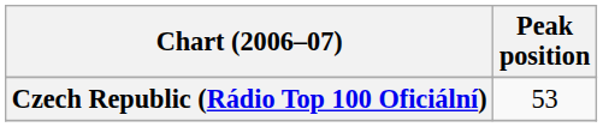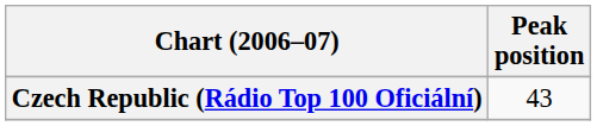Czech Republic (Rádio Top 100 Oficiální) | Peak position: 53 -> 43
